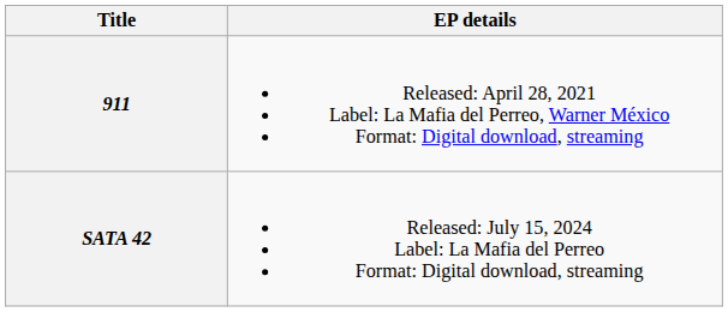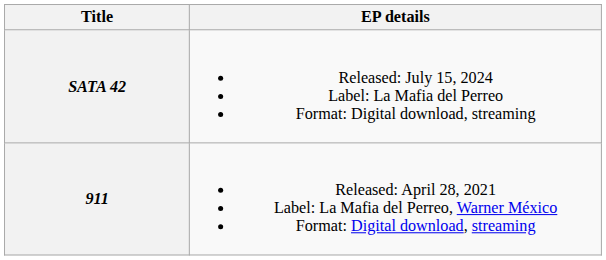rows swapped: 911 <-> SATA 42
